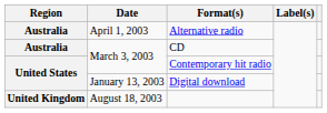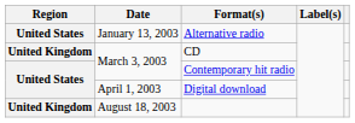Alternative radio | Region: Australia -> United States
Alternative radio | Date: April 1, 2003 -> January 13, 2003
CD | Region: Australia -> United Kingdom
Digital download | Date: January 13, 2003 -> April 1, 2003
